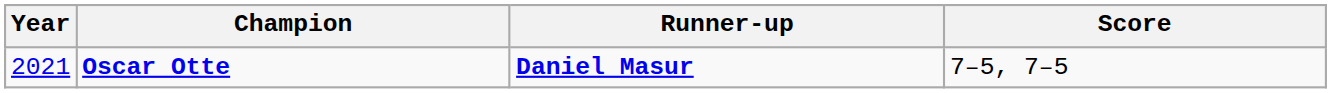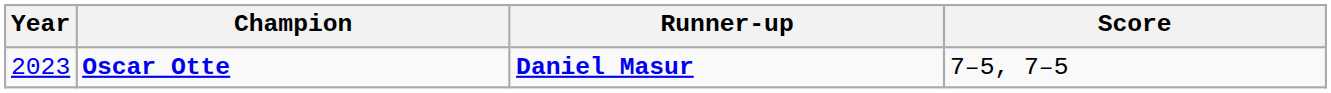Oscar Otte | Year: 2021 -> 2023
